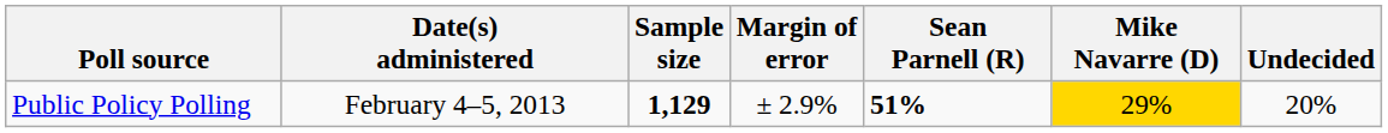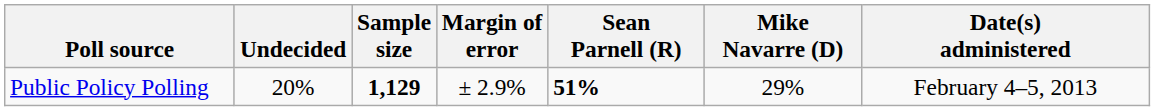columns swapped: Date(s) administered <-> Undecided
Public Policy Polling | Mike Navarre (D): gold background -> no background
